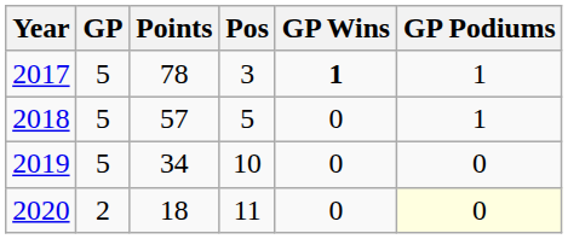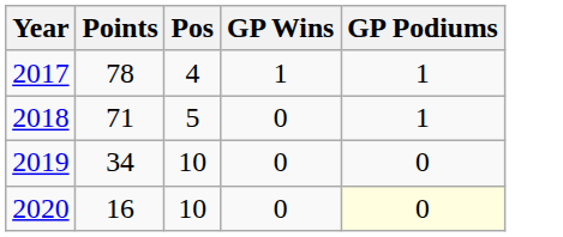- column: GP | 5 | 5 | 5 | 2
2017 | Pos: 3 -> 4
2017 | GP Wins: bold -> normal
2018 | Points: 57 -> 71
2020 | Points: 18 -> 16
2020 | Pos: 11 -> 10
